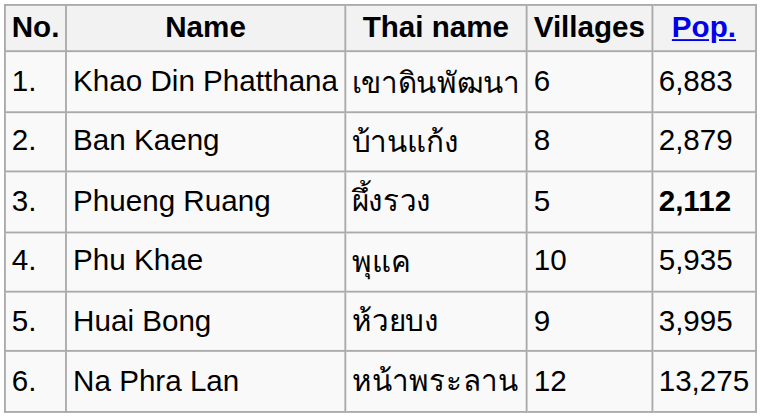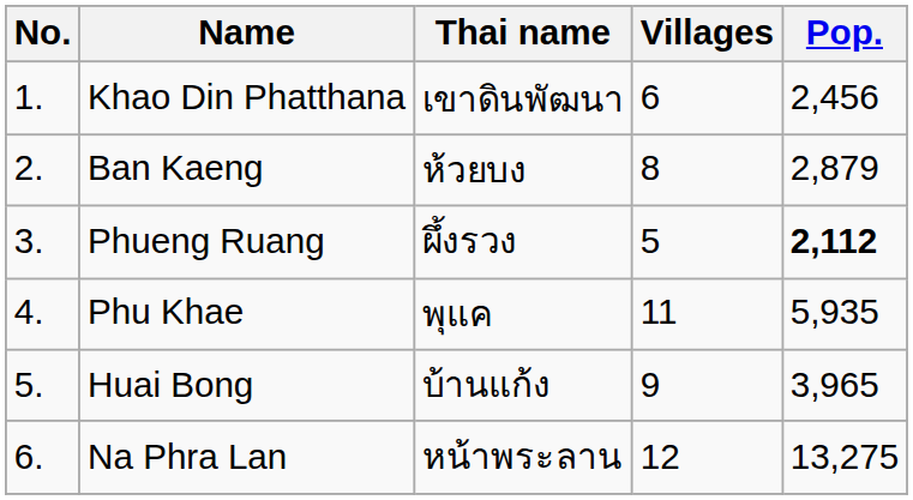Khao Din Phatthana | Pop.: 6,883 -> 2,456
Ban Kaeng | Thai name: บ้านแก้ง -> ห้วยบง
Phu Khae | Villages: 10 -> 11
Huai Bong | Thai name: ห้วยบง -> บ้านแก้ง
Huai Bong | Pop.: 3,995 -> 3,965
